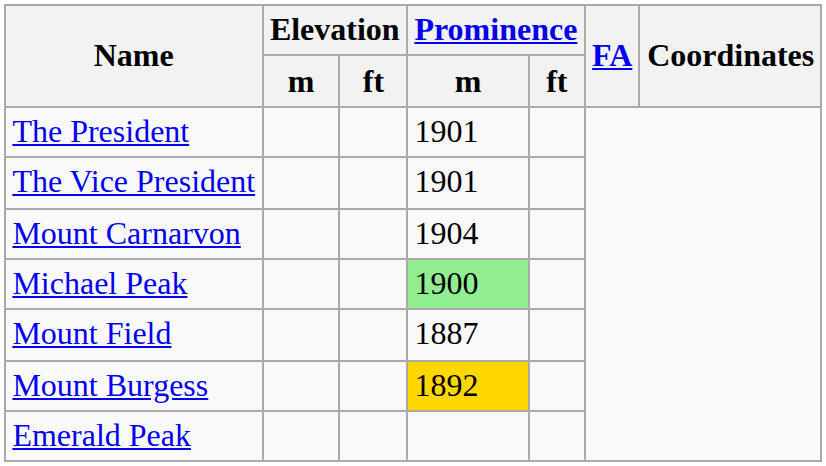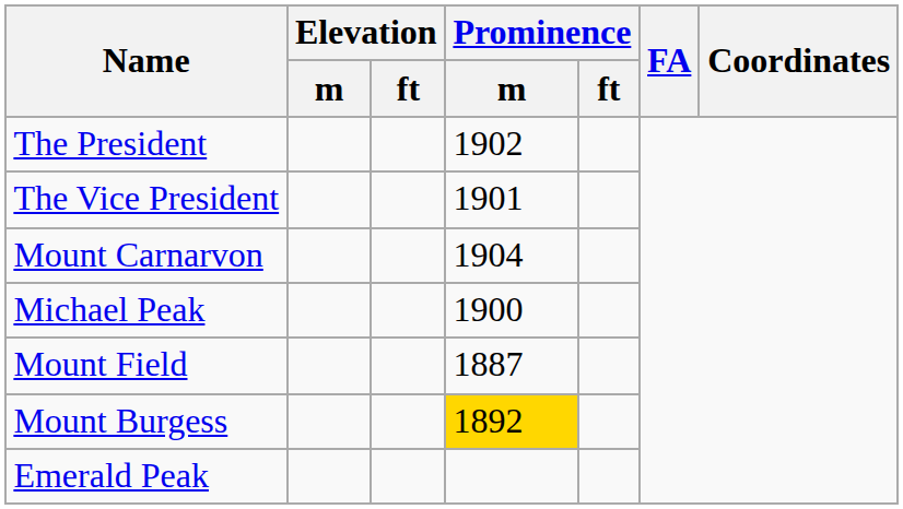The President | Prominence / m: 1901 -> 1902
Michael Peak | Prominence / m: lightgreen background -> no background
